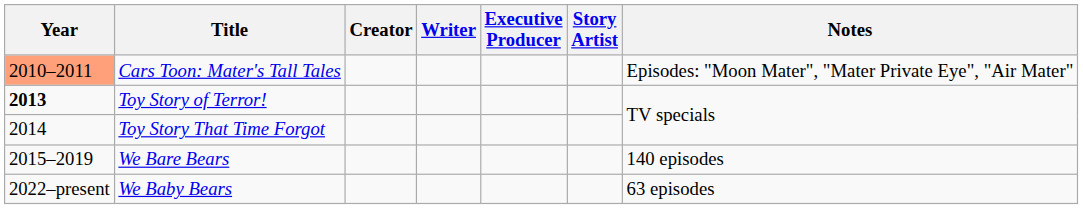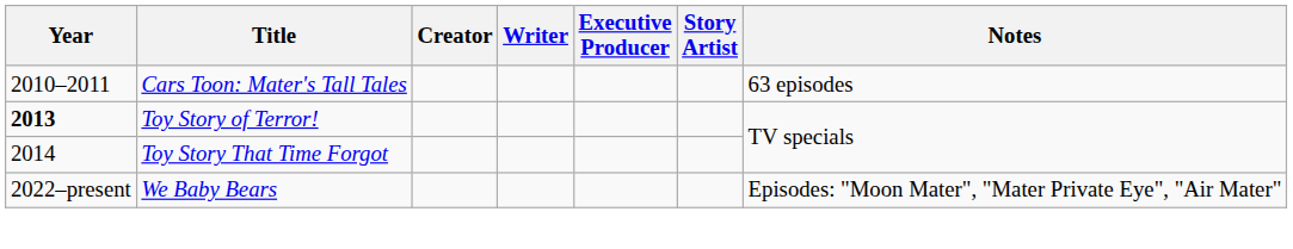Cars Toon: Mater's Tall Tales | Year: lightsalmon background -> no background
Cars Toon: Mater's Tall Tales | Notes: Episodes: "Moon Mater", "Mater Private Eye", "Air Mater" -> 63 episodes
- row: 2015–2019 | We Bare Bears | 140 episodes
We Baby Bears | Notes: 63 episodes -> Episodes: "Moon Mater", "Mater Private Eye", "Air Mater"
